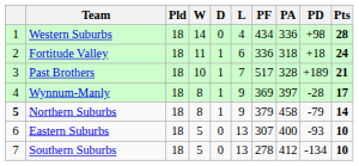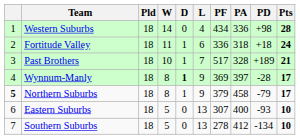Wynnum-Manly | D: normal -> bold
Northern Suburbs | Pts: 14 -> 17
